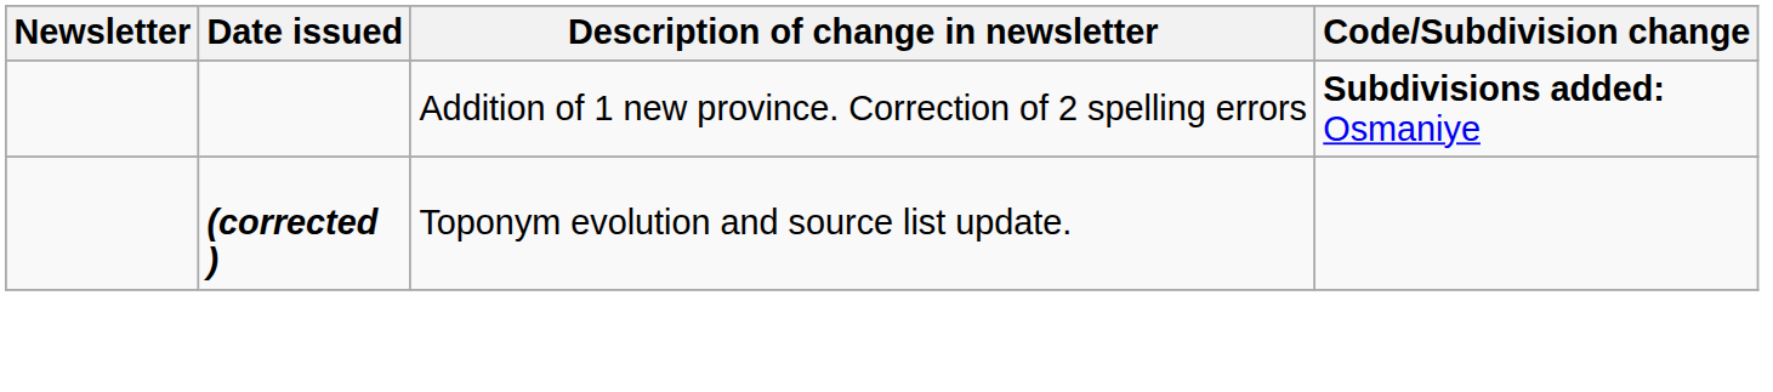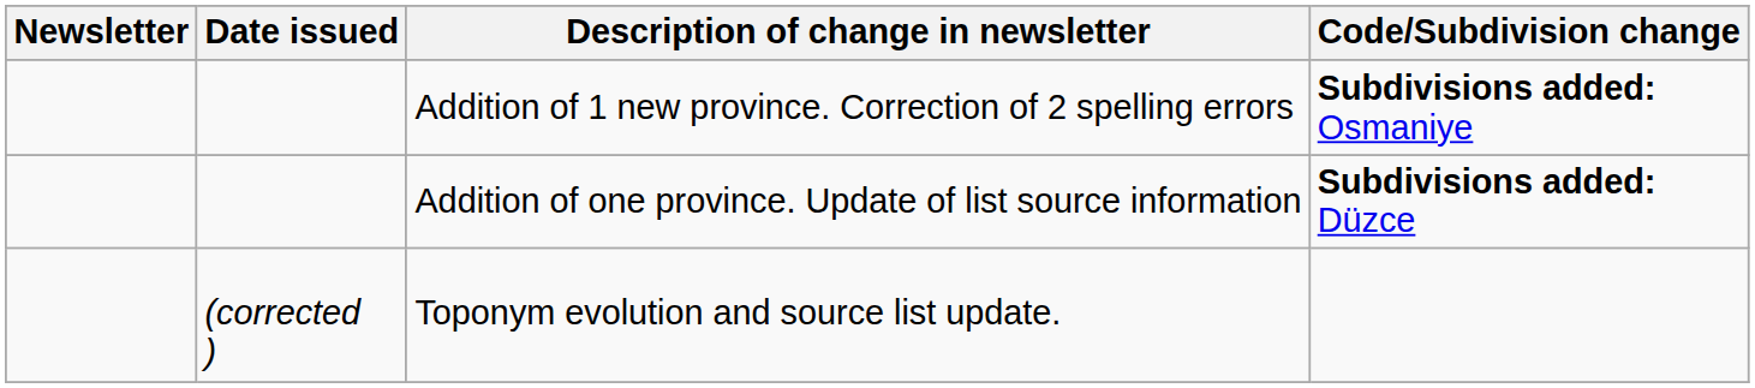+ row: Addition of one province. Update of list source information | Subdivisions added: Düzce
Toponym evolution and source list update. | Date issued: bold -> normal
